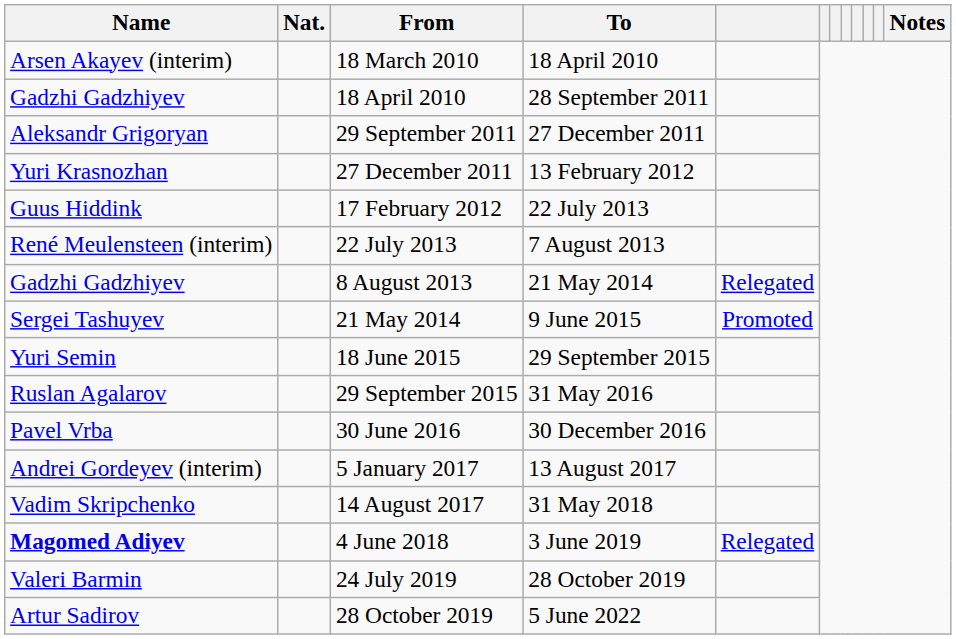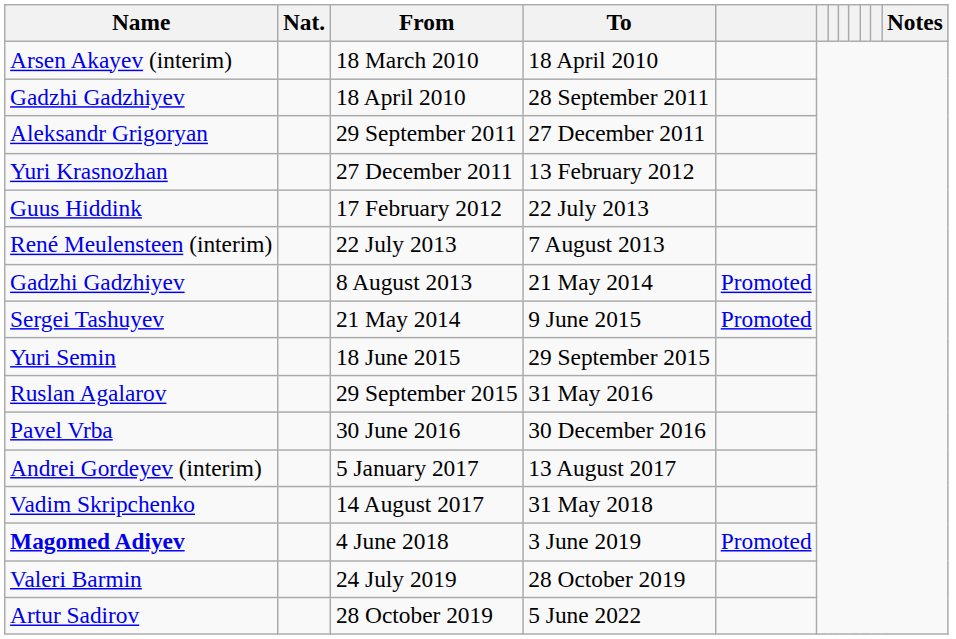8 August 2013 | column 5: Relegated -> Promoted
4 June 2018 | column 5: Relegated -> Promoted
